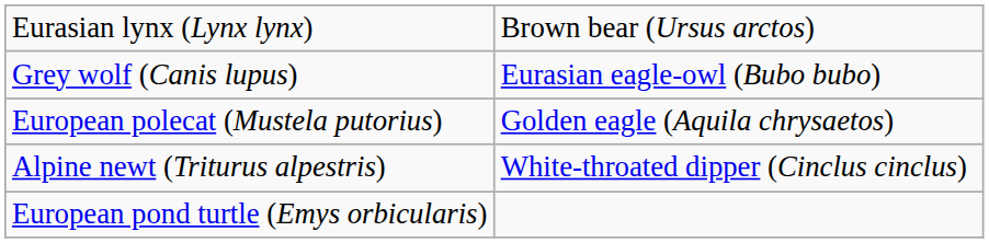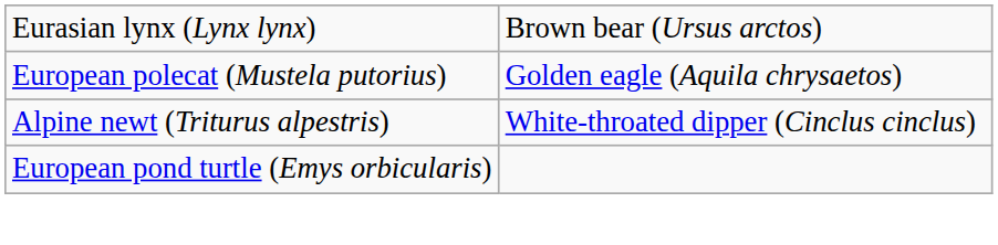- row: Grey wolf (Canis lupus) | Eurasian eagle-owl (Bubo bubo)
